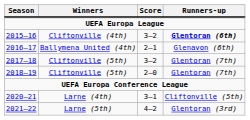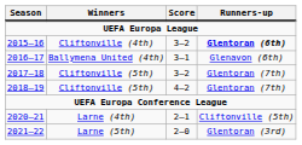2016–17 | Score: 2–1 -> 3–1
2018–19 | Score: 2–0 -> 4–2
2020–21 | Score: 3–1 -> 2–1
2021–22 | Score: 4–2 -> 2–0
